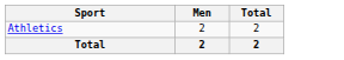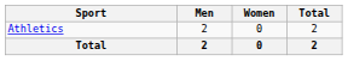+ column: Women | 0 | 0
